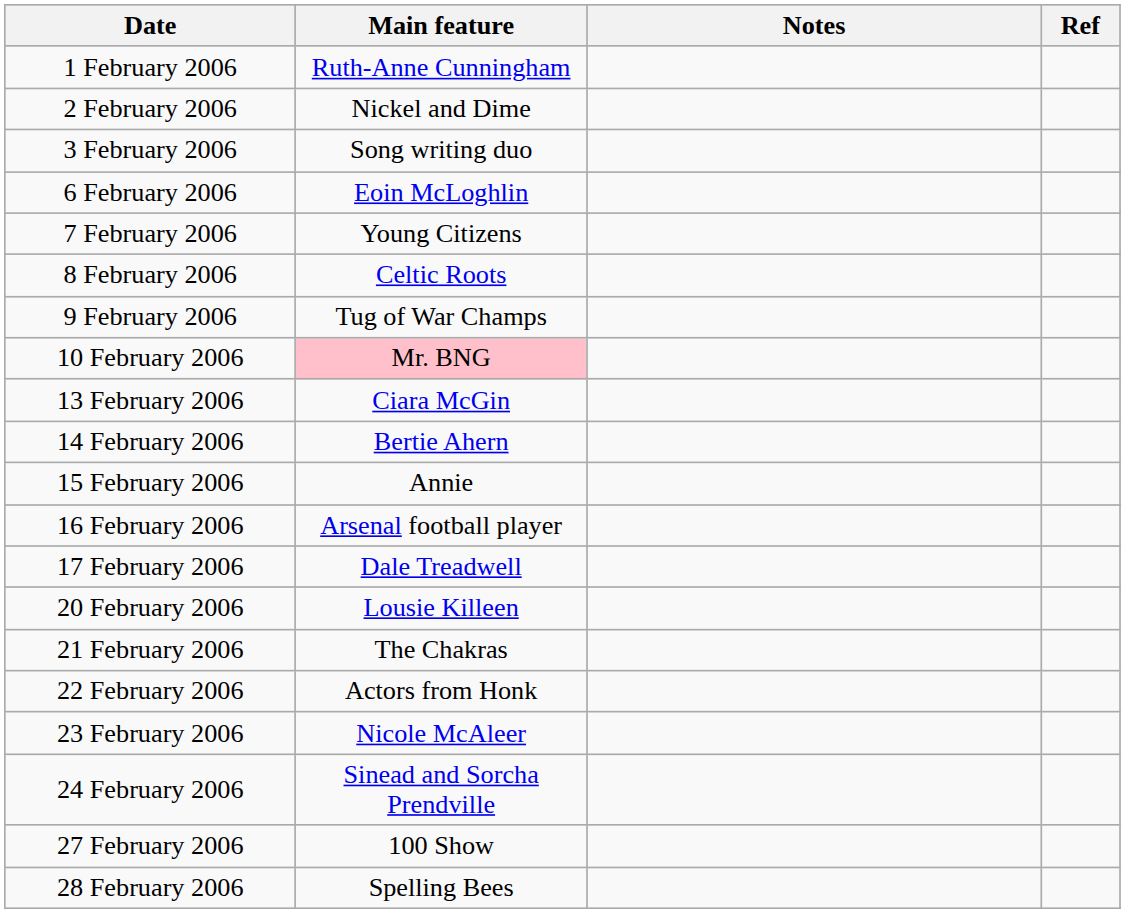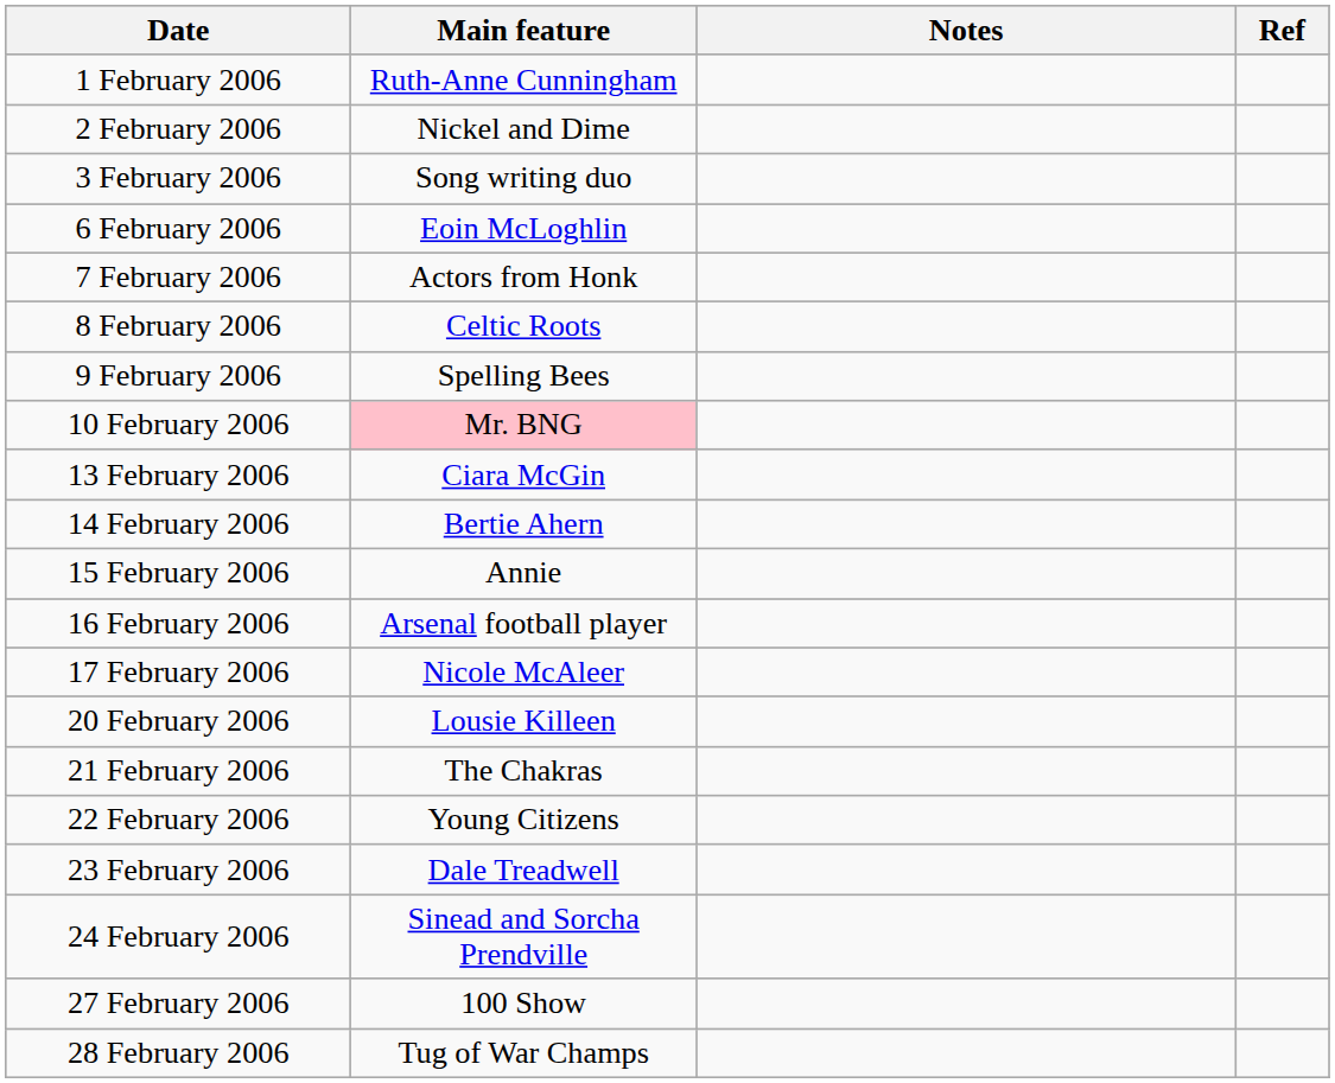7 February 2006 | Main feature: Young Citizens -> Actors from Honk
9 February 2006 | Main feature: Tug of War Champs -> Spelling Bees
17 February 2006 | Main feature: Dale Treadwell -> Nicole McAleer
22 February 2006 | Main feature: Actors from Honk -> Young Citizens
23 February 2006 | Main feature: Nicole McAleer -> Dale Treadwell
28 February 2006 | Main feature: Spelling Bees -> Tug of War Champs
